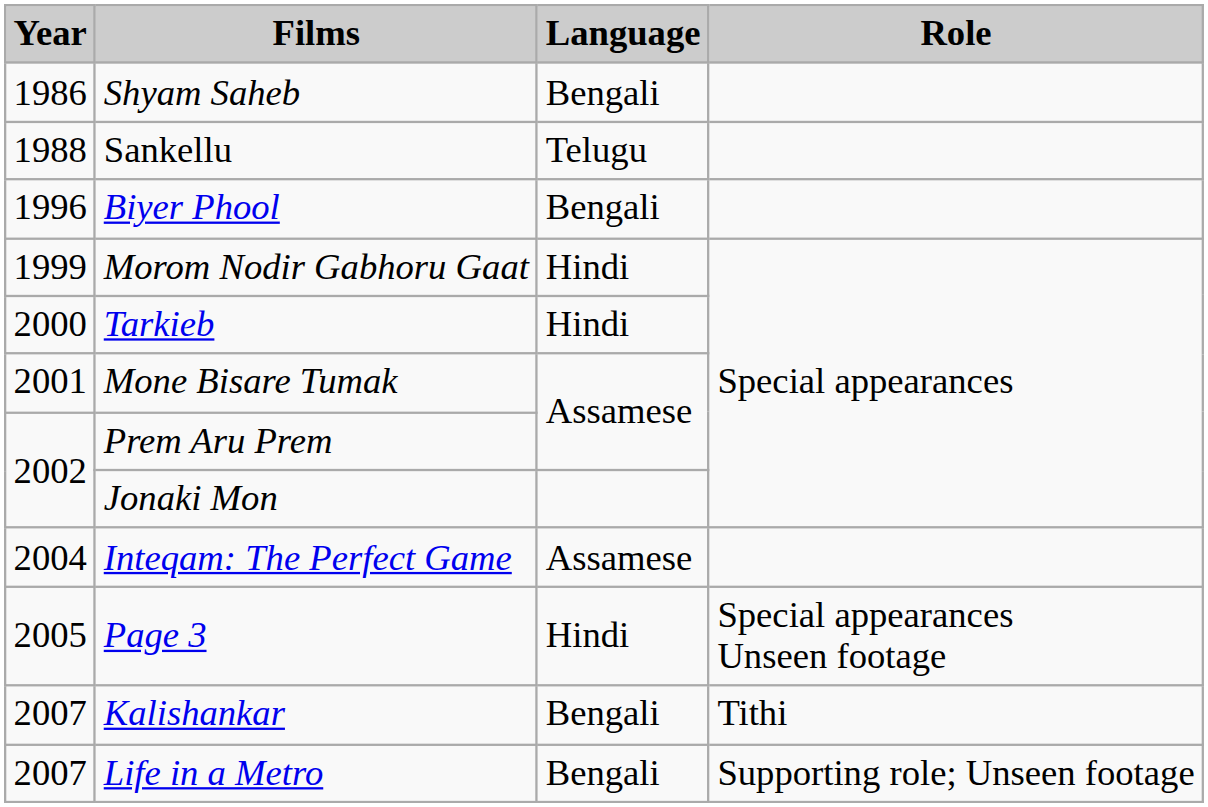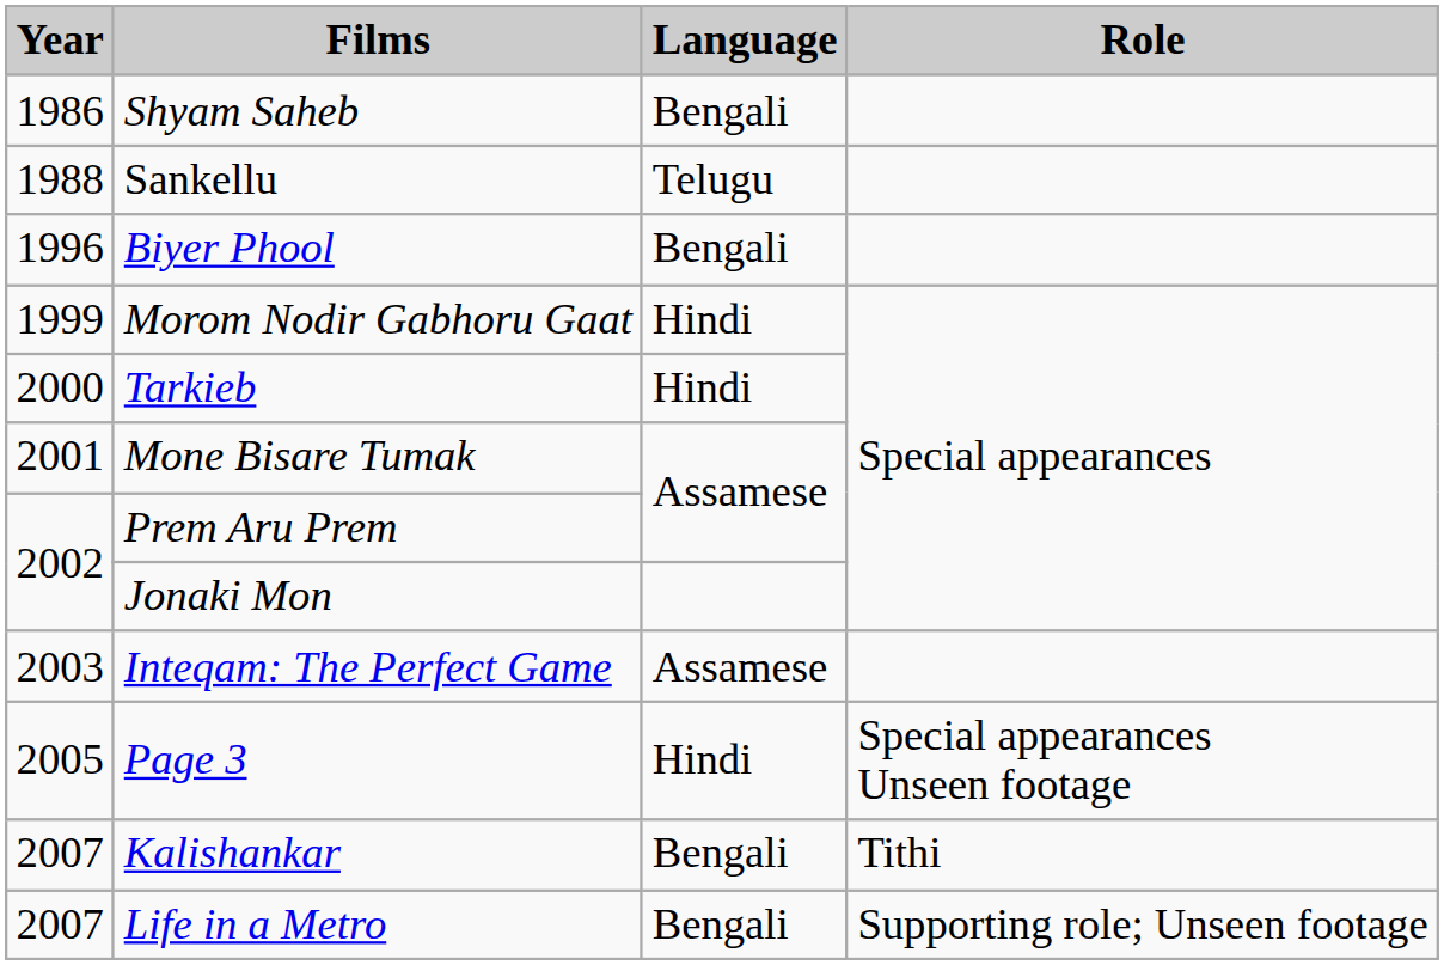Inteqam: The Perfect Game | Year: 2004 -> 2003
